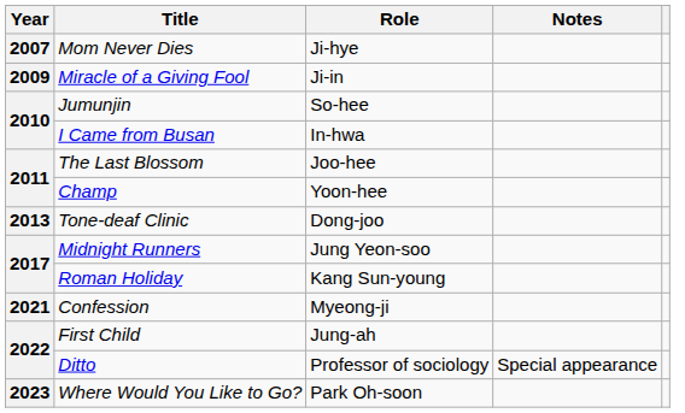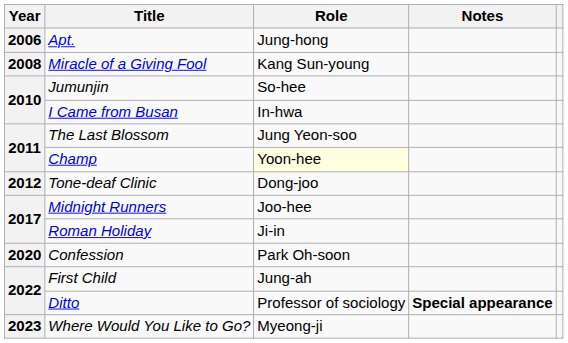+ row: 2006 | Apt. | Jung-hong
- row: 2007 | Mom Never Dies | Ji-hye
Miracle of a Giving Fool | Year: 2009 -> 2008
Miracle of a Giving Fool | Role: Ji-in -> Kang Sun-young
The Last Blossom | Role: Joo-hee -> Jung Yeon-soo
Champ | Role: no background -> lightyellow background
Tone-deaf Clinic | Year: 2013 -> 2012
Midnight Runners | Role: Jung Yeon-soo -> Joo-hee
Roman Holiday | Role: Kang Sun-young -> Ji-in
Confession | Year: 2021 -> 2020
Confession | Role: Myeong-ji -> Park Oh-soon
Ditto | Notes: normal -> bold
Where Would You Like to Go? | Role: Park Oh-soon -> Myeong-ji
